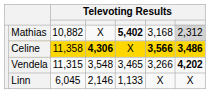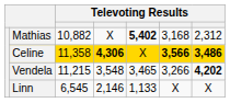Mathias | column 7: lightgrey background -> no background
Vendela | column 3: 11,315 -> 11,215
Linn | column 3: 6,045 -> 6,545
